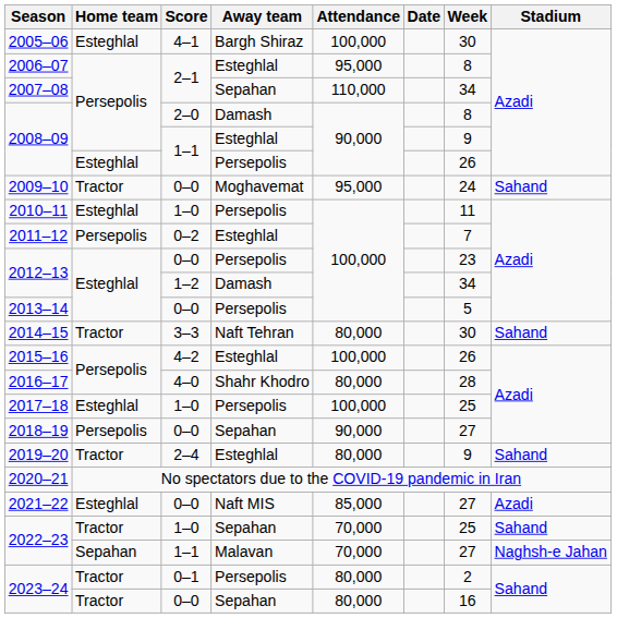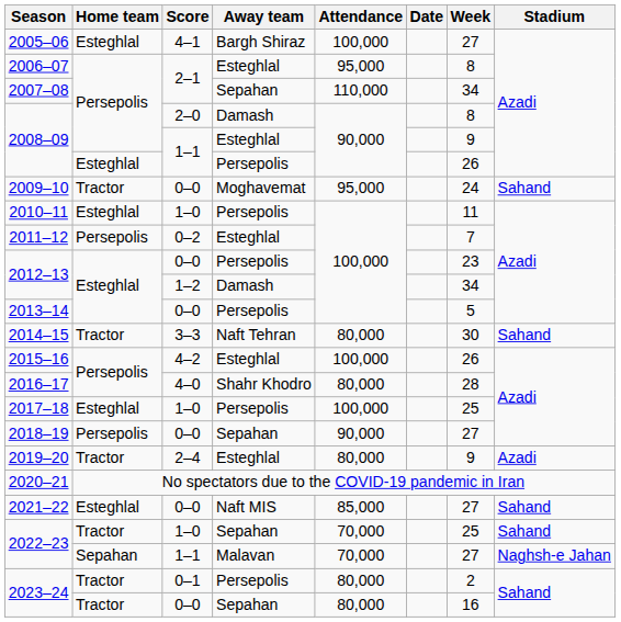2005–06 | Week: 30 -> 27
2019–20 | Stadium: Sahand -> Azadi
2021–22 | Stadium: Azadi -> Sahand
